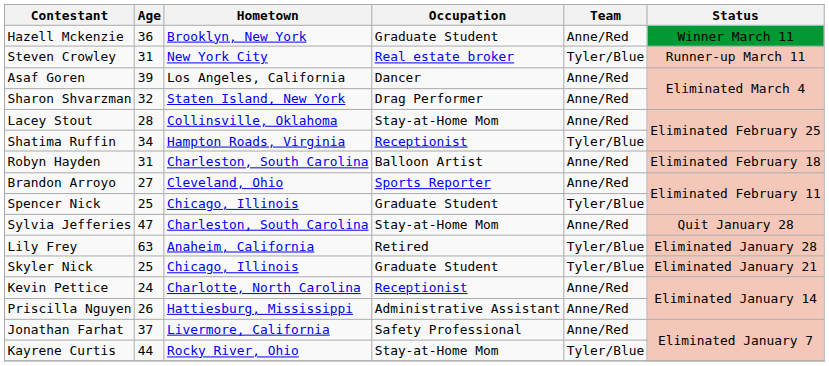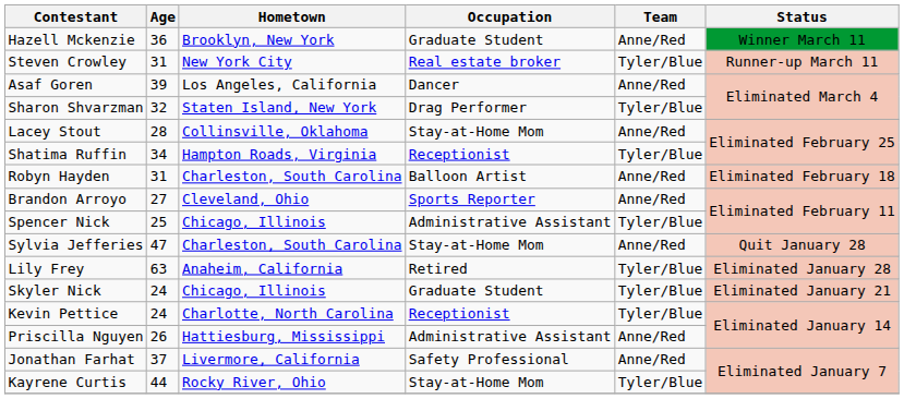Sharon Shvarzman | Team: Anne/Red -> Tyler/Blue
Spencer Nick | Occupation: Graduate Student -> Administrative Assistant
Skyler Nick | Age: 25 -> 24
Kevin Pettice | Team: Anne/Red -> Tyler/Blue
